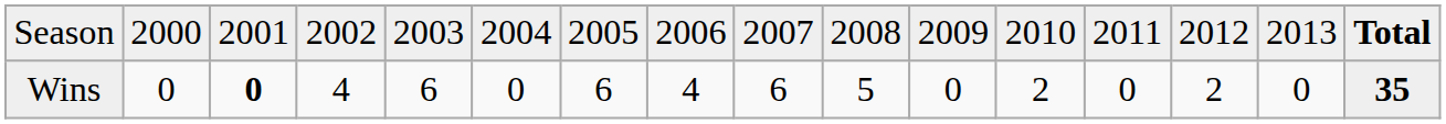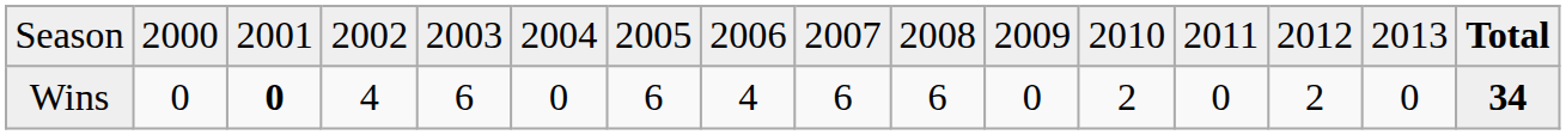Wins | column 10: 5 -> 6
Wins | column 16: 35 -> 34
